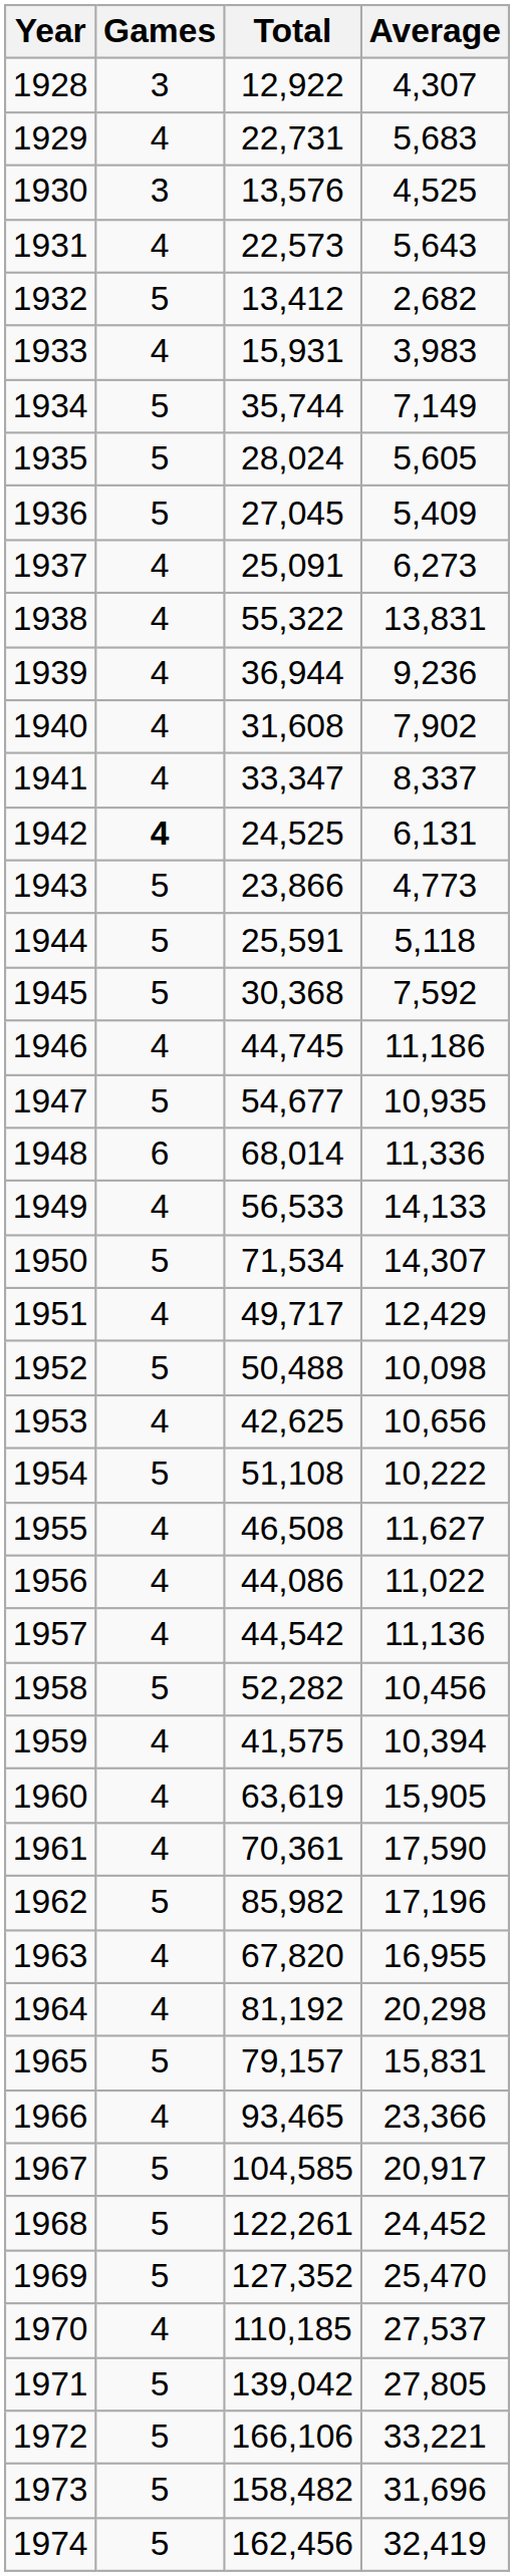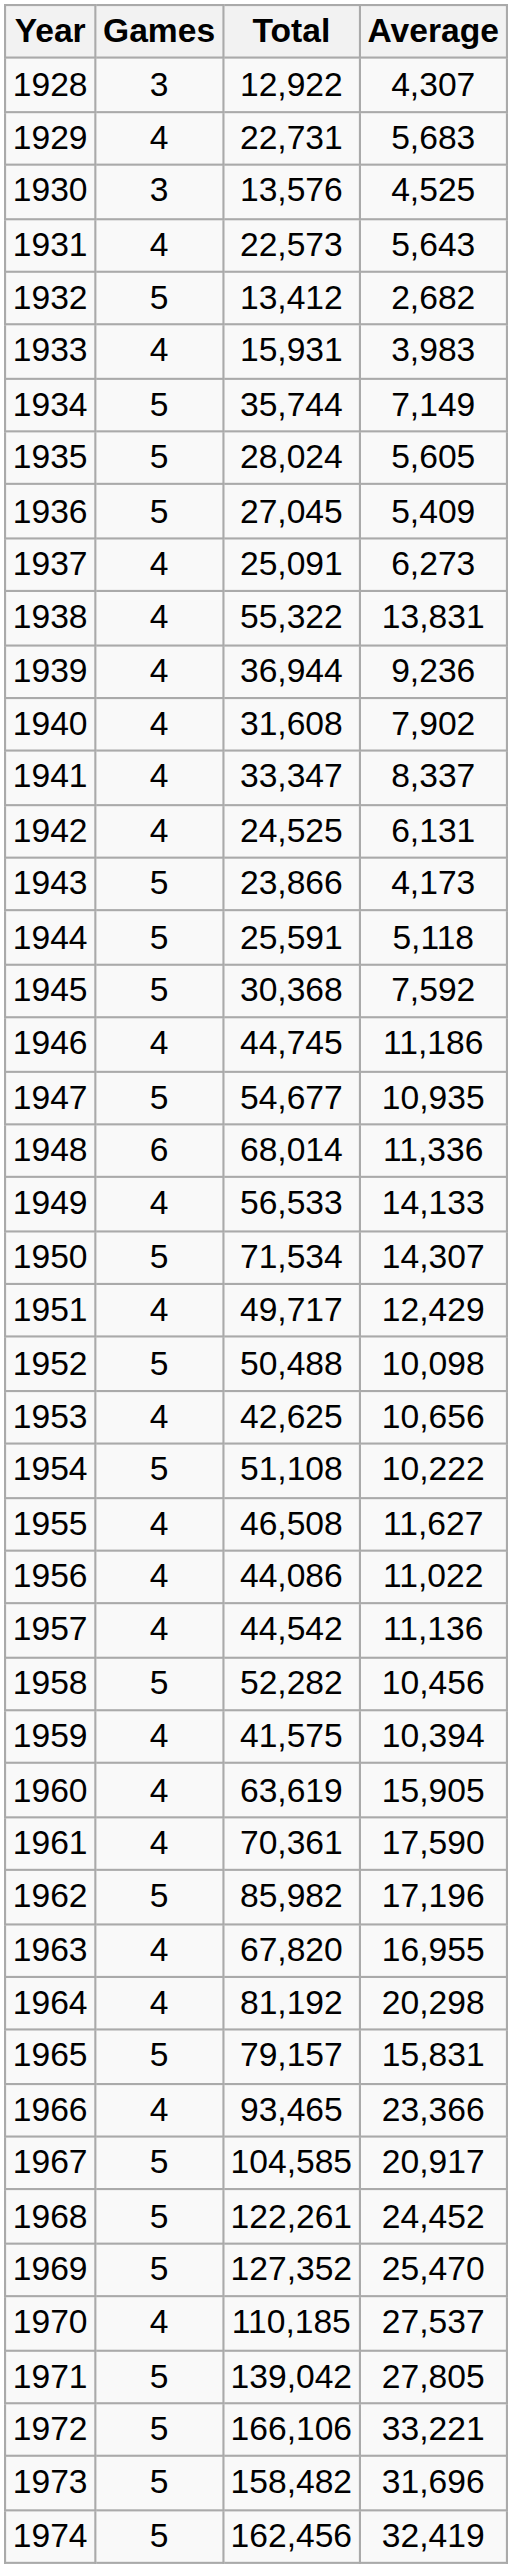1942 | Games: bold -> normal
1943 | Average: 4,773 -> 4,173
